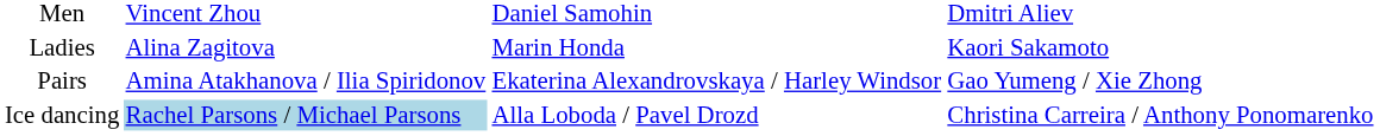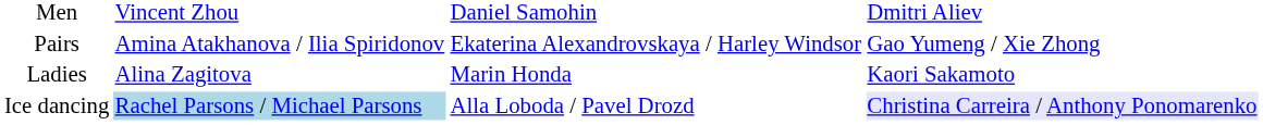rows swapped: Ladies <-> Pairs
Ice dancing | column 4: no background -> lavender background
